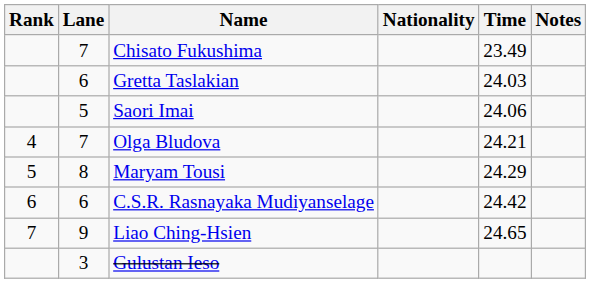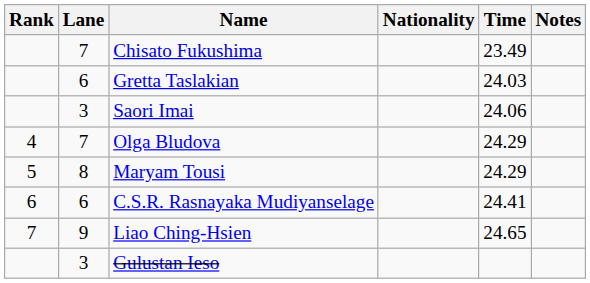Saori Imai | Lane: 5 -> 3
Olga Bludova | Time: 24.21 -> 24.29
C.S.R. Rasnayaka Mudiyanselage | Time: 24.42 -> 24.41
